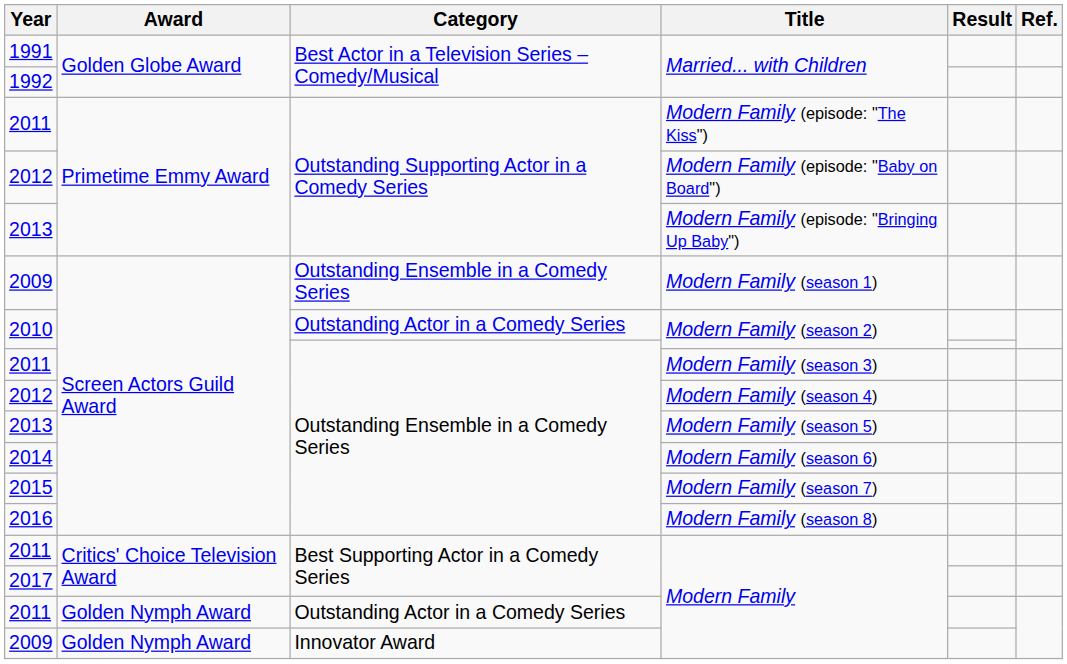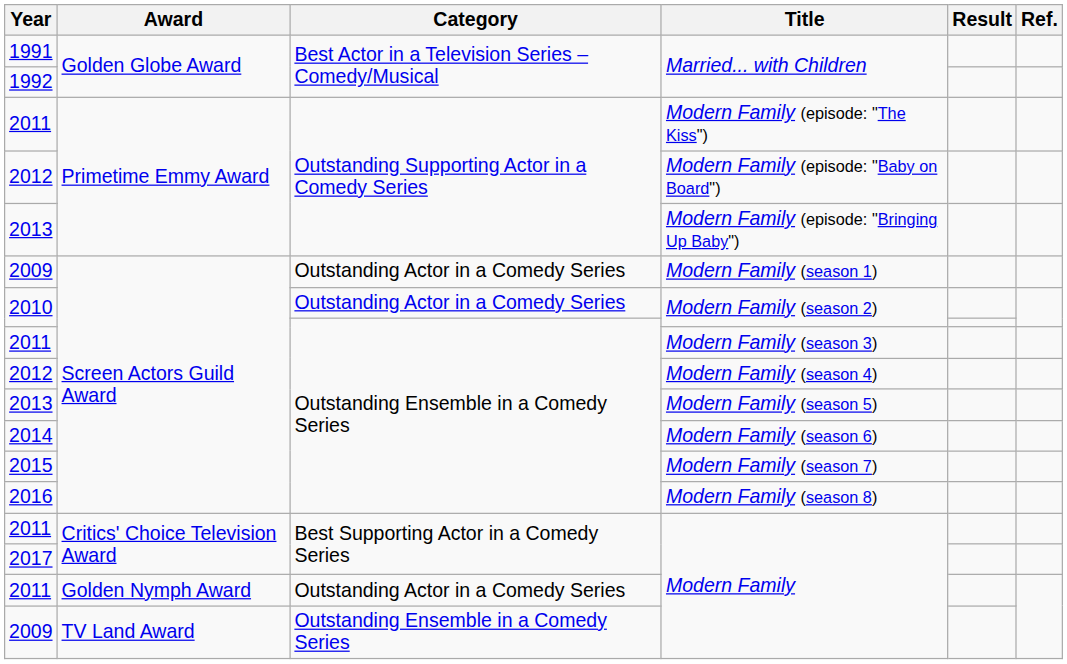Modern Family (season 1) | Category: Outstanding Ensemble in a Comedy Series -> Outstanding Actor in a Comedy Series
2009 / Modern Family | Award: Golden Nymph Award -> TV Land Award
2009 / Modern Family | Category: Innovator Award -> Outstanding Ensemble in a Comedy Series
